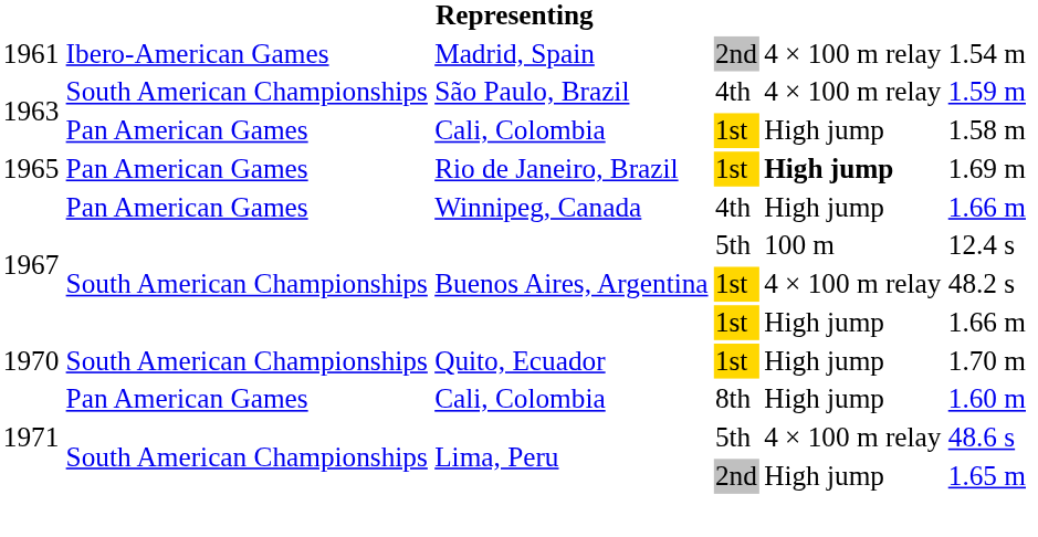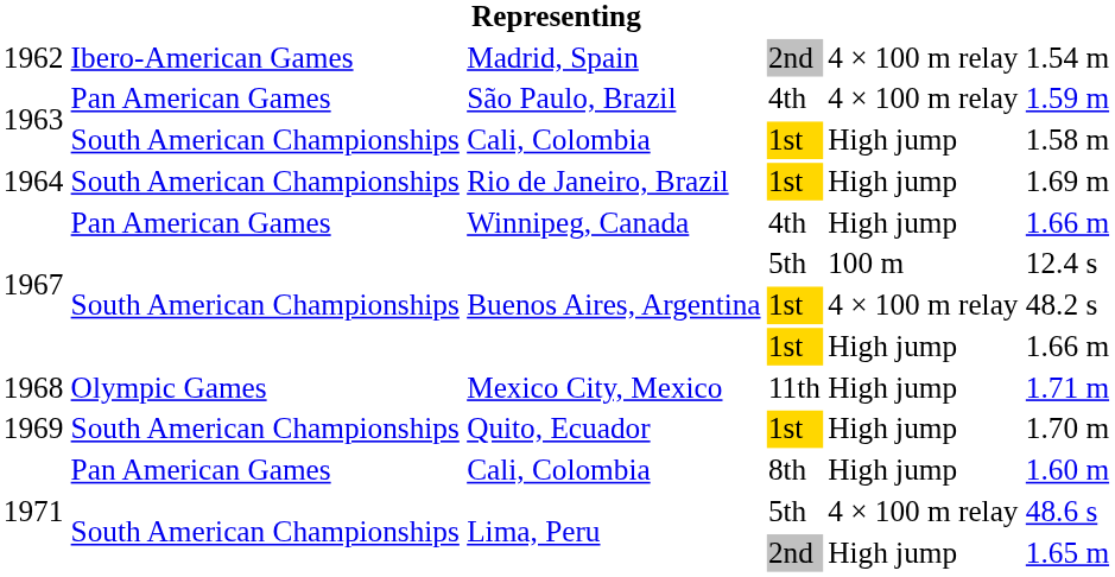Madrid, Spain | column 1: 1961 -> 1962
São Paulo, Brazil | column 2: South American Championships -> Pan American Games
Cali, Colombia / 1st | column 2: Pan American Games -> South American Championships
Rio de Janeiro, Brazil | column 1: 1965 -> 1964
Rio de Janeiro, Brazil | column 2: Pan American Games -> South American Championships
Rio de Janeiro, Brazil | column 5: bold -> normal
+ row: 1968 | Olympic Games | Mexico City, Mexico | 11th | High jump | 1.71 m
Quito, Ecuador | column 1: 1970 -> 1969
